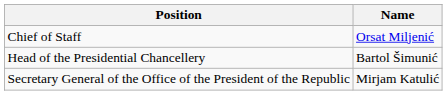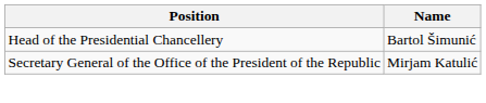- row: Chief of Staff | Orsat Miljenić
